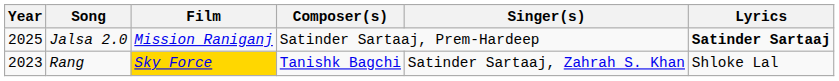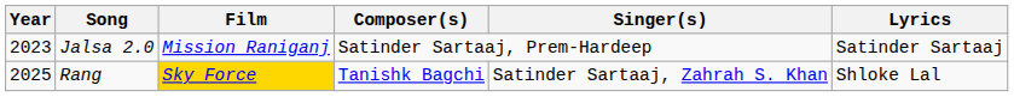Jalsa 2.0 | Year: 2025 -> 2023
Jalsa 2.0 | Lyrics: bold -> normal
Rang | Year: 2023 -> 2025
